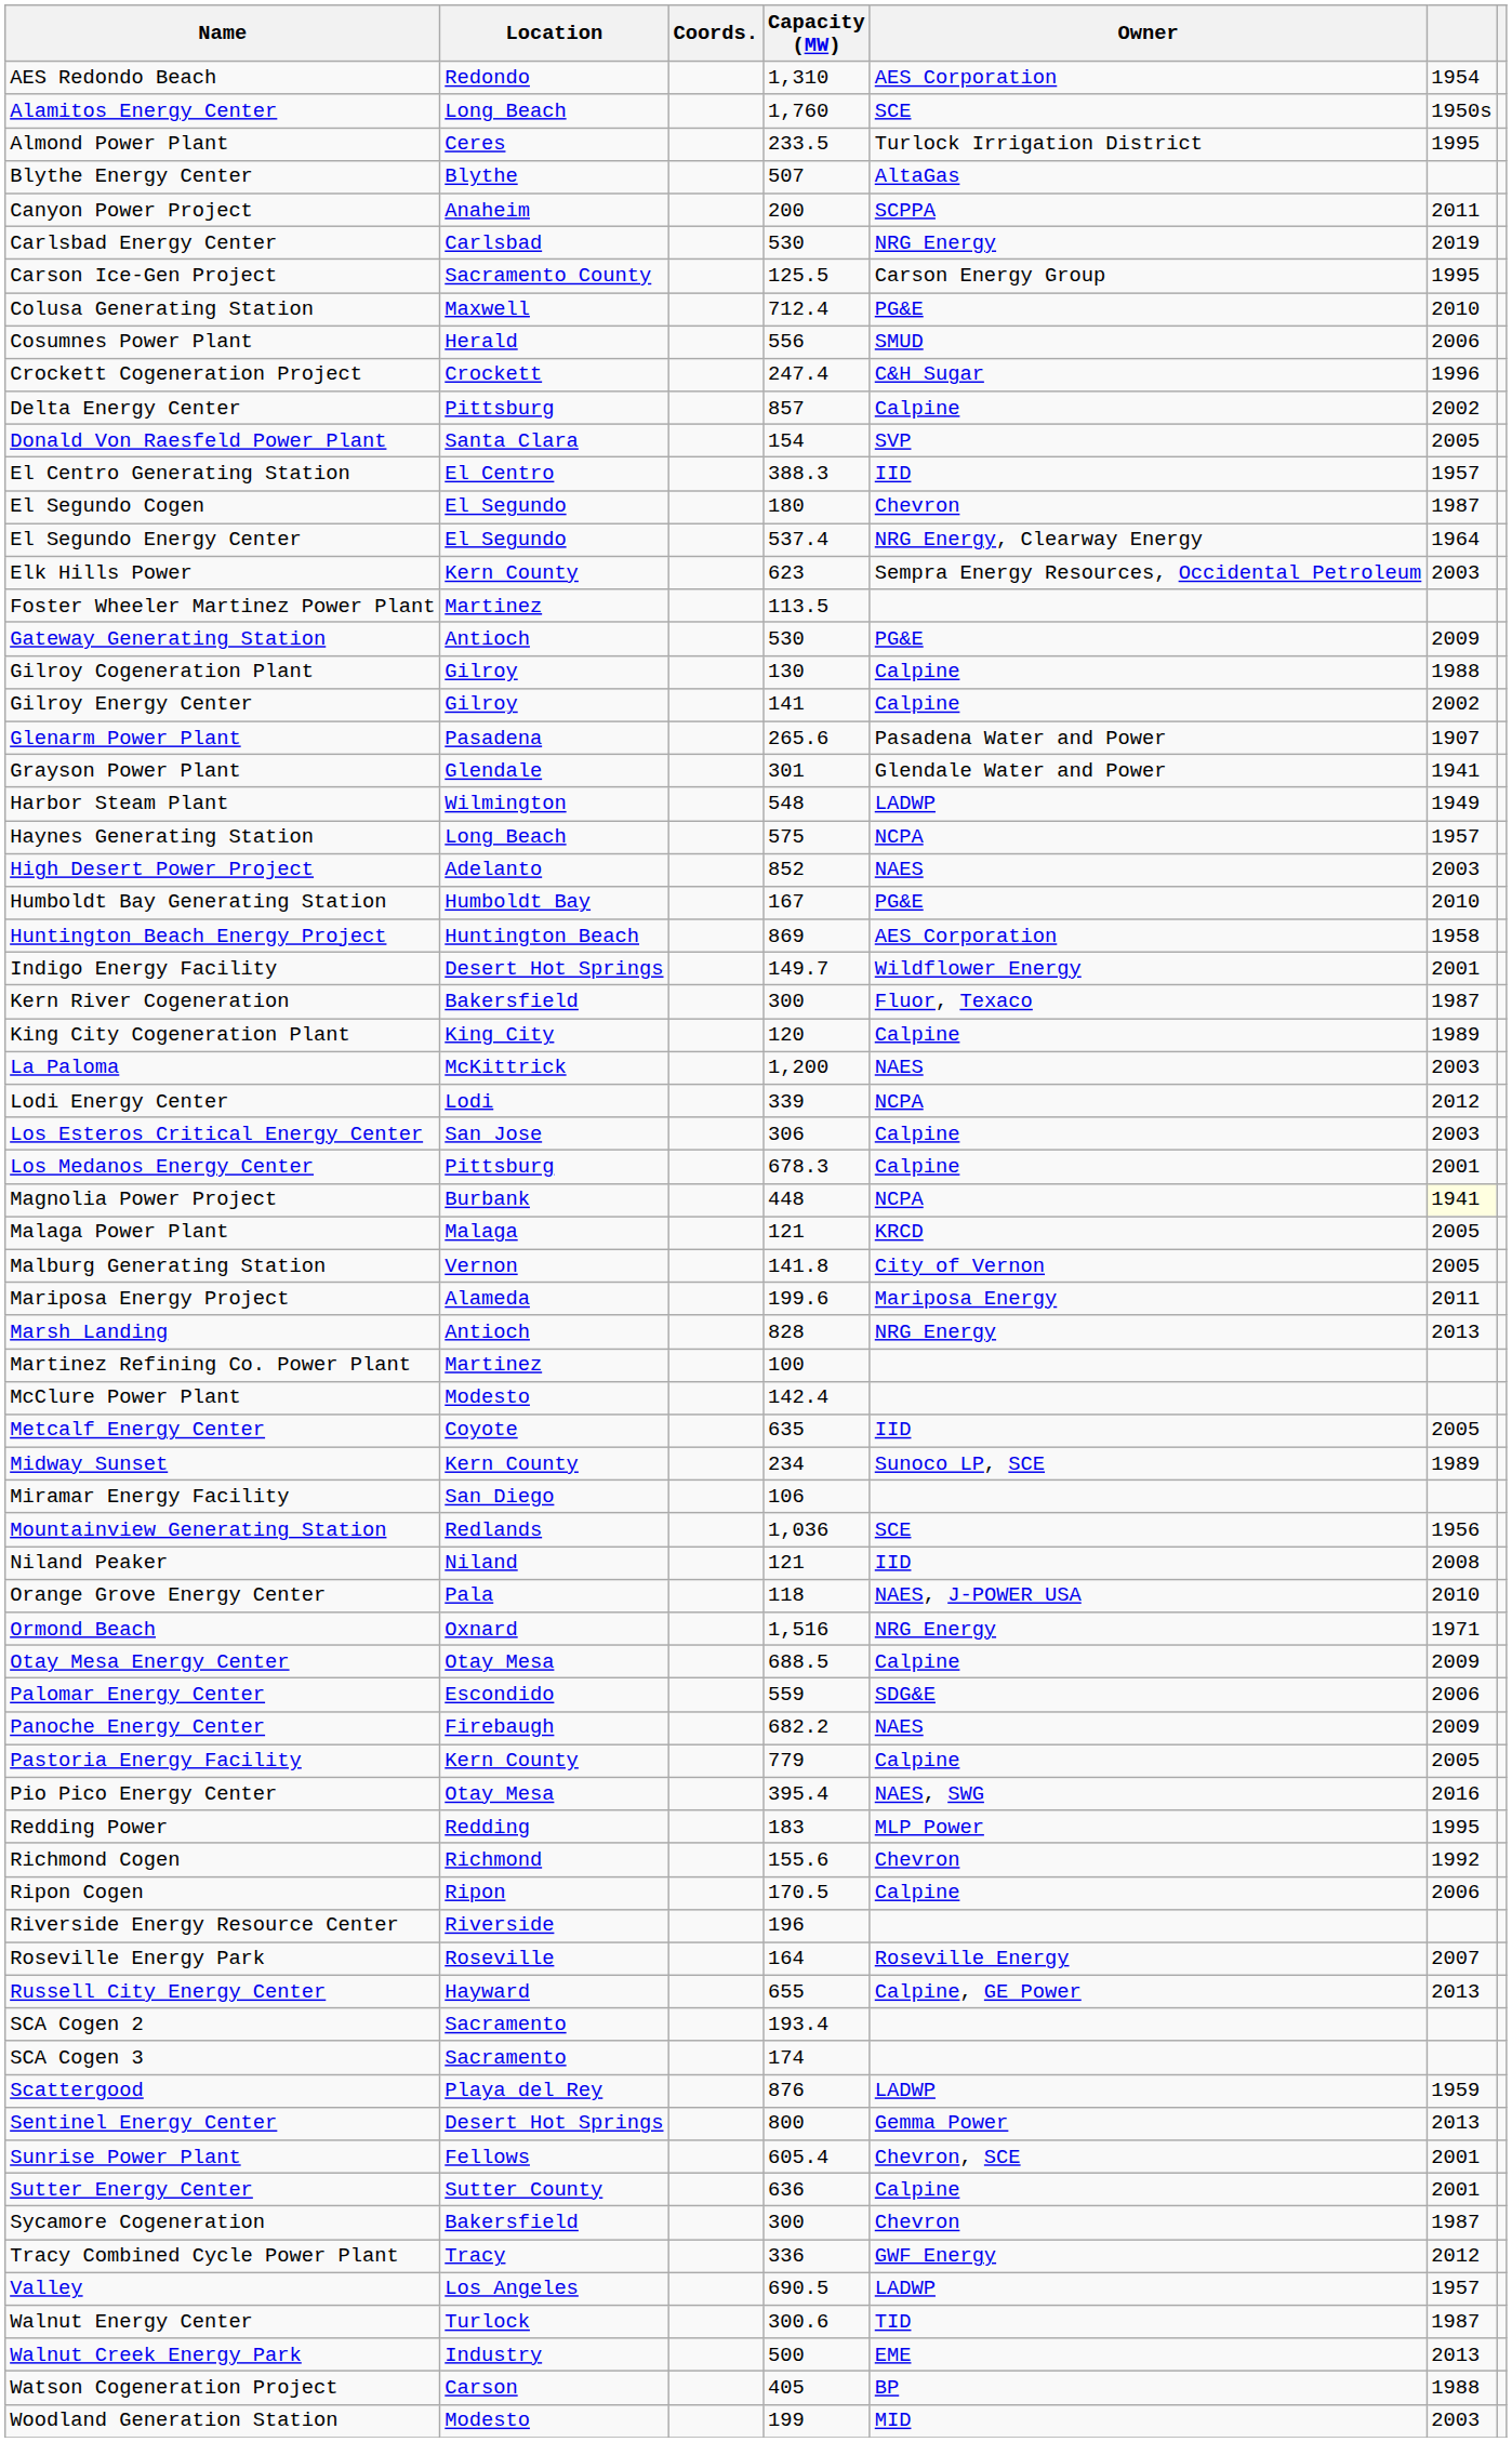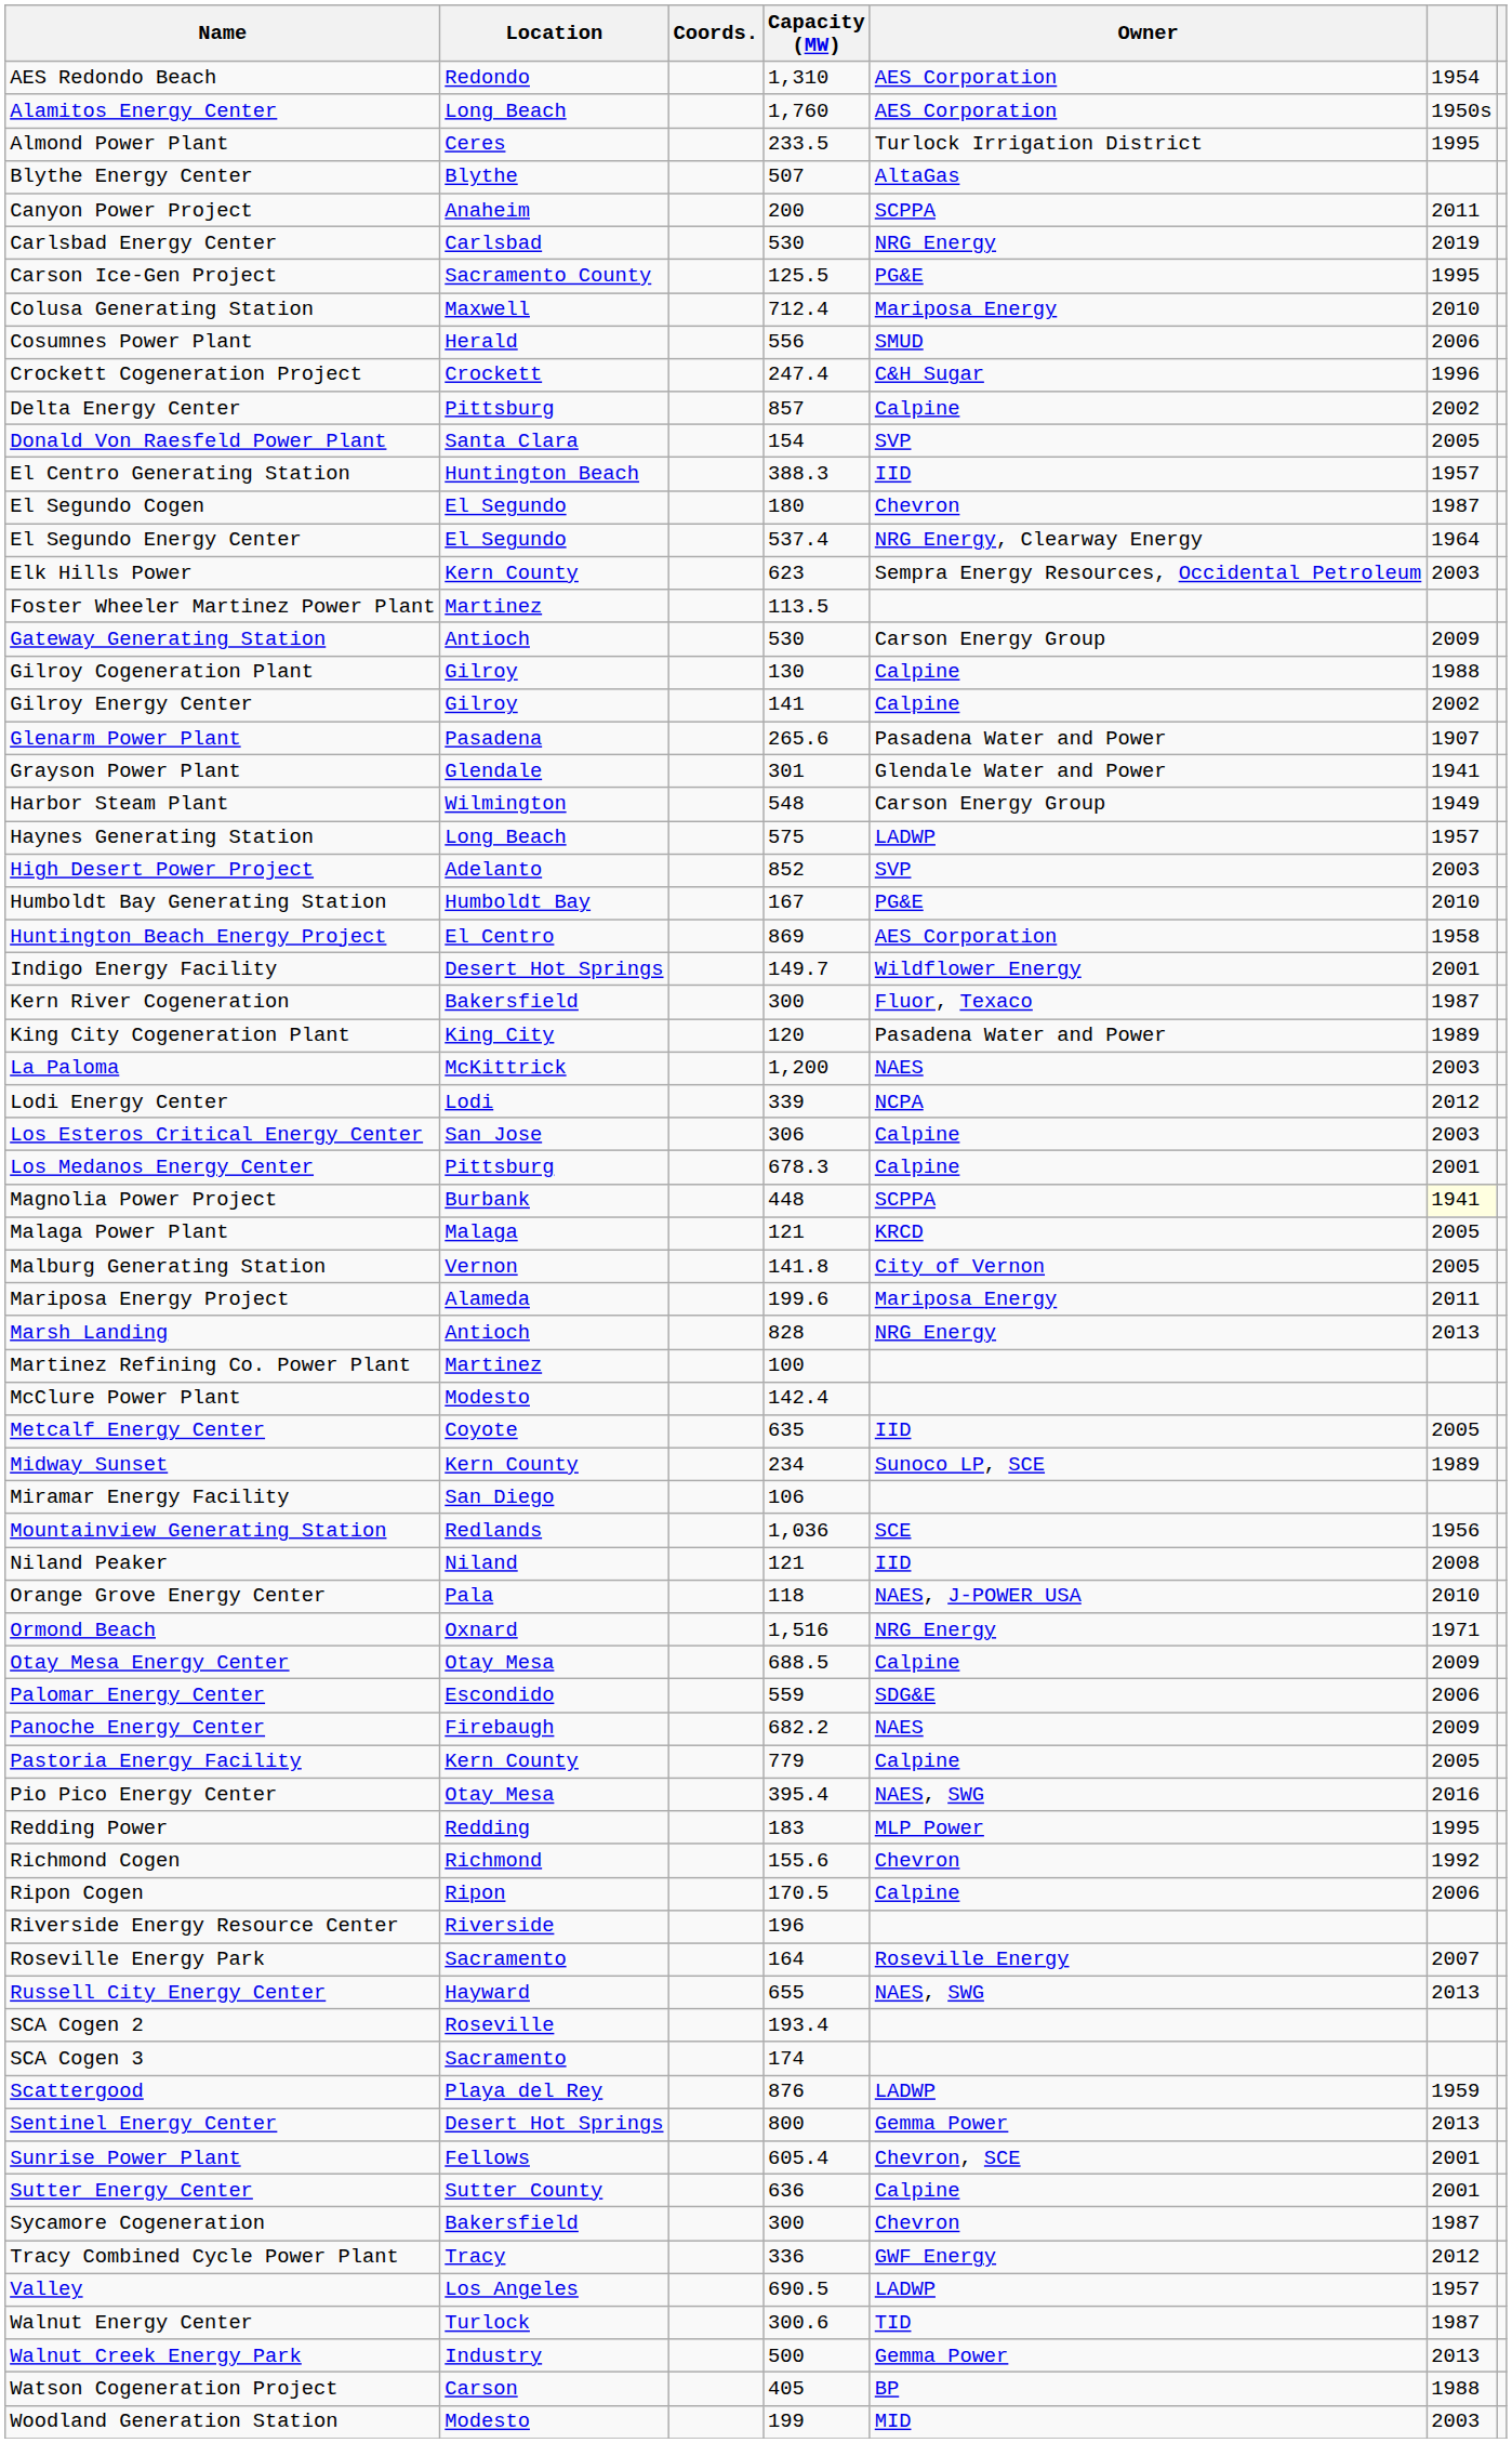Alamitos Energy Center | Owner: SCE -> AES Corporation
Carson Ice-Gen Project | Owner: Carson Energy Group -> PG&E
Colusa Generating Station | Owner: PG&E -> Mariposa Energy
El Centro Generating Station | Location: El Centro -> Huntington Beach
Gateway Generating Station | Owner: PG&E -> Carson Energy Group
Harbor Steam Plant | Owner: LADWP -> Carson Energy Group
Haynes Generating Station | Owner: NCPA -> LADWP
High Desert Power Project | Owner: NAES -> SVP
Huntington Beach Energy Project | Location: Huntington Beach -> El Centro
King City Cogeneration Plant | Owner: Calpine -> Pasadena Water and Power
Magnolia Power Project | Owner: NCPA -> SCPPA
Roseville Energy Park | Location: Roseville -> Sacramento
Russell City Energy Center | Owner: Calpine, GE Power -> NAES, SWG
SCA Cogen 2 | Location: Sacramento -> Roseville
Walnut Creek Energy Park | Owner: EME -> Gemma Power
